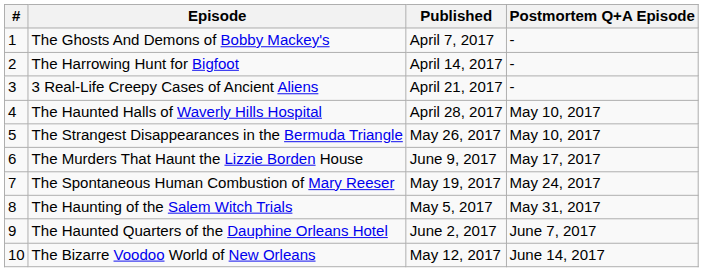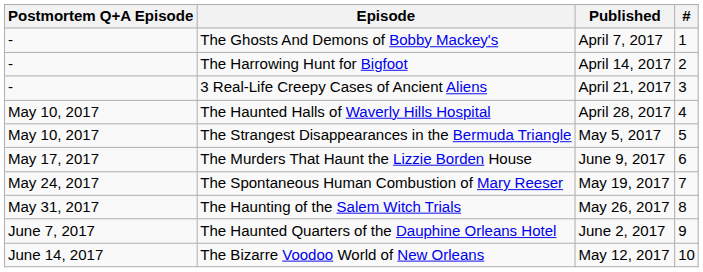columns swapped: # <-> Postmortem Q+A Episode
The Strangest Disappearances in the Bermuda Triangle | Published: May 26, 2017 -> May 5, 2017
The Haunting of the Salem Witch Trials | Published: May 5, 2017 -> May 26, 2017
